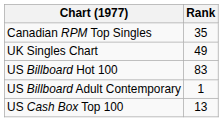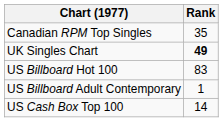UK Singles Chart | Rank: normal -> bold
US Cash Box Top 100 | Rank: 13 -> 14
